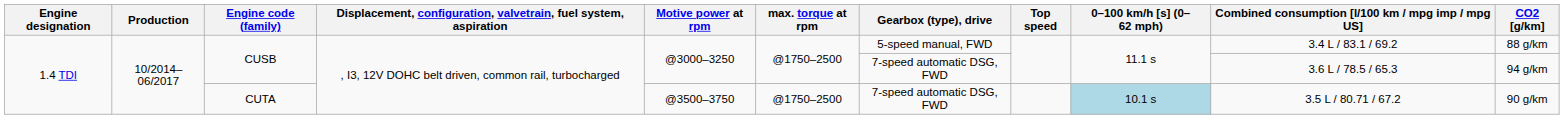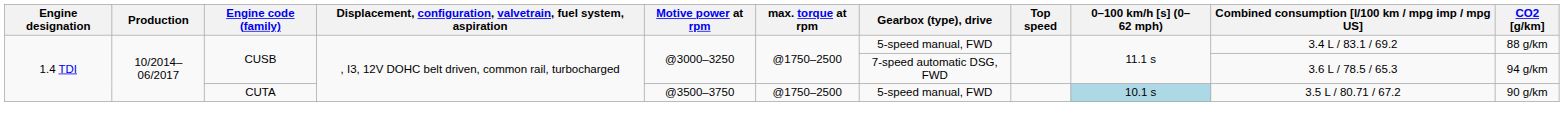CUTA | Gearbox (type), drive: 7-speed automatic DSG, FWD -> 5-speed manual, FWD
